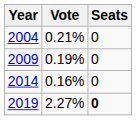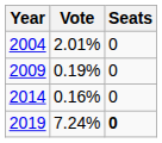2004 | Vote: 0.21% -> 2.01%
2019 | Vote: 2.27% -> 7.24%
